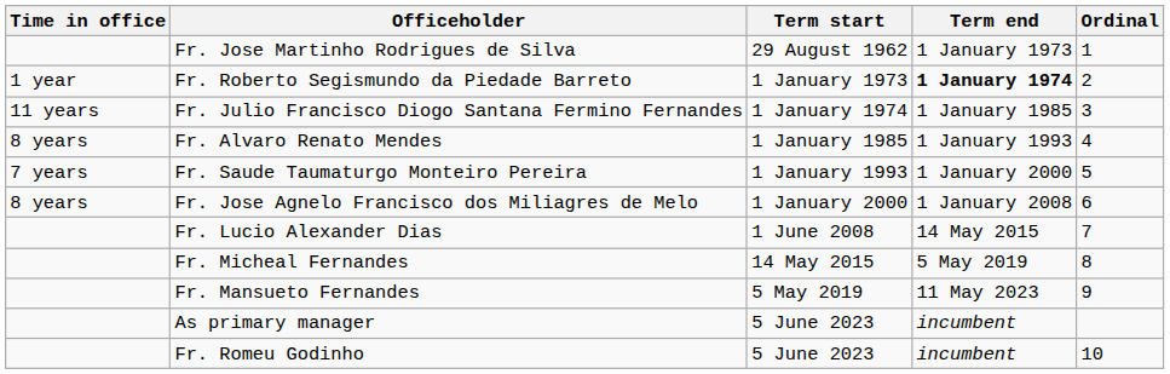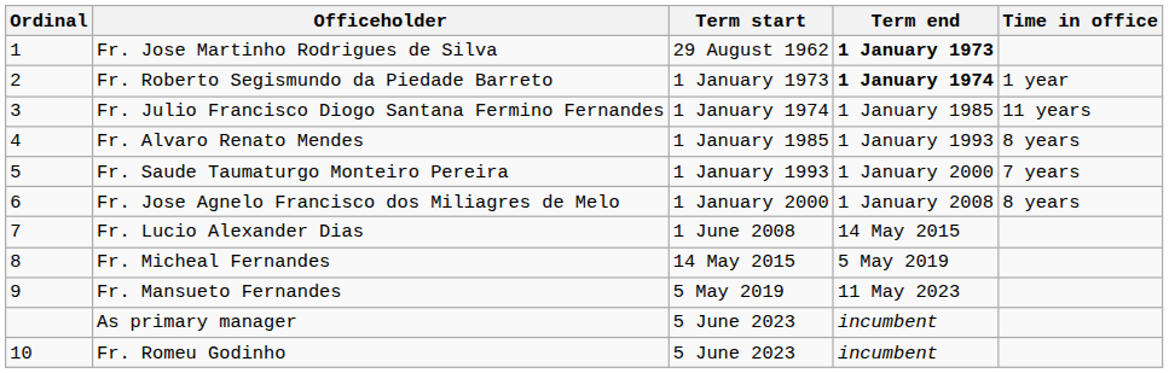columns swapped: Ordinal <-> Time in office
Fr. Jose Martinho Rodrigues de Silva | Term end: normal -> bold
